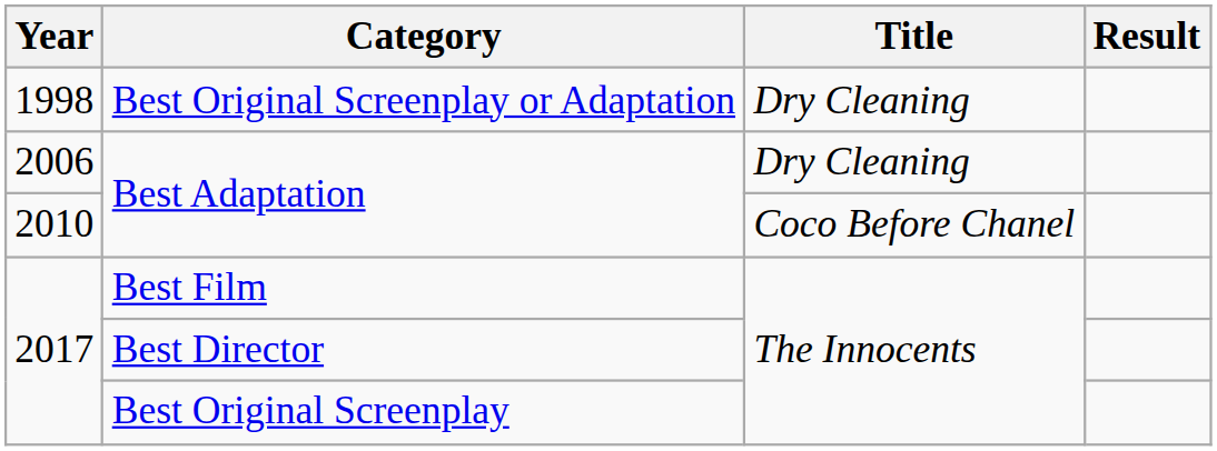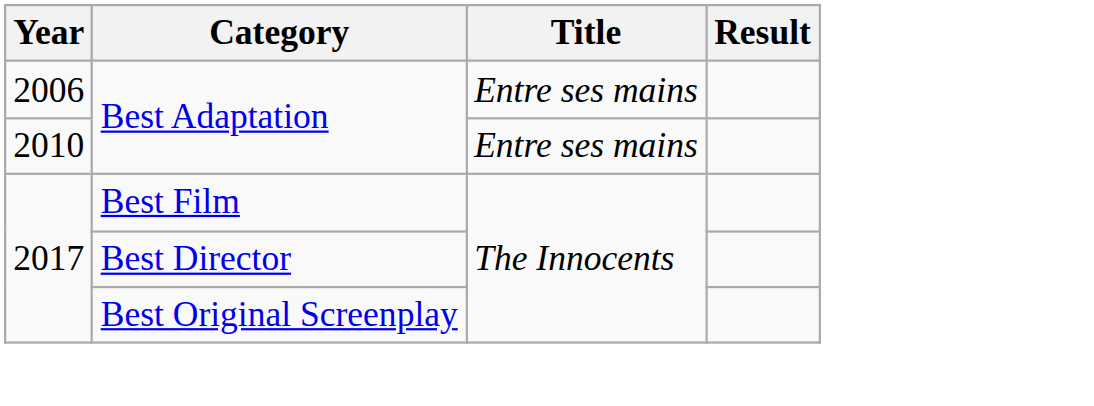- row: 1998 | Best Original Screenplay or Adaptation | Dry Cleaning
2006 / Best Adaptation | Title: Dry Cleaning -> Entre ses mains
2010 / Best Adaptation | Title: Coco Before Chanel -> Entre ses mains
